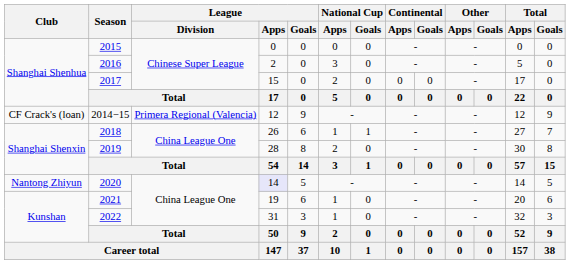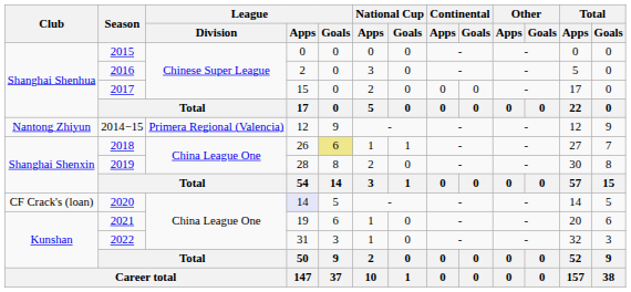2014−15 | Club: CF Crack's (loan) -> Nantong Zhiyun
2018 | League / Goals: no background -> khaki background
2020 | Club: Nantong Zhiyun -> CF Crack's (loan)
